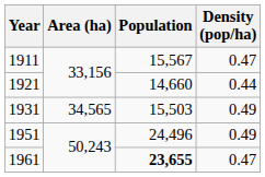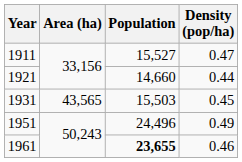1911 | Population: 15,567 -> 15,527
1931 | Area (ha): 34,565 -> 43,565
1931 | Density (pop/ha): 0.49 -> 0.45
1961 | Density (pop/ha): 0.47 -> 0.46
